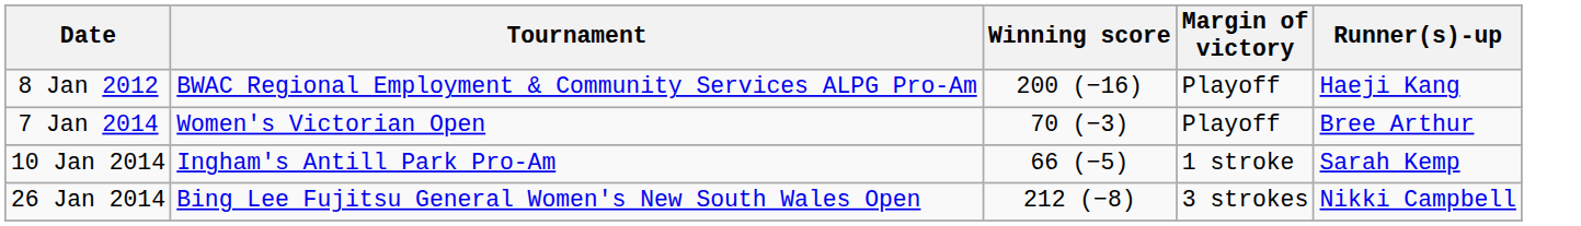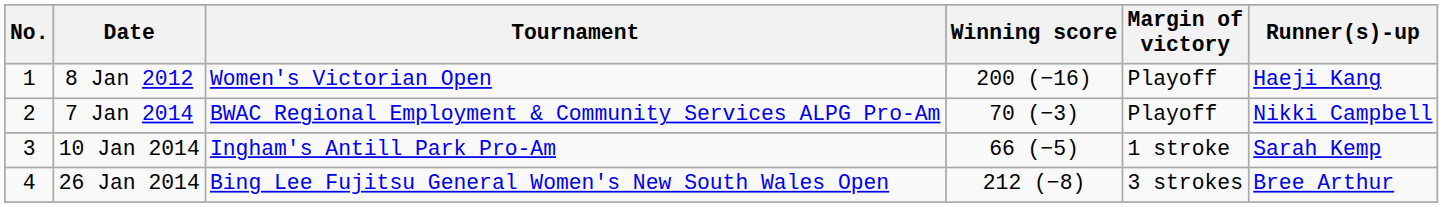+ column: No. | 1 | 2 | 3 | 4
8 Jan 2012 | Tournament: BWAC Regional Employment & Community Services ALPG Pro-Am -> Women's Victorian Open
7 Jan 2014 | Tournament: Women's Victorian Open -> BWAC Regional Employment & Community Services ALPG Pro-Am
7 Jan 2014 | Runner(s)-up: Bree Arthur -> Nikki Campbell
26 Jan 2014 | Runner(s)-up: Nikki Campbell -> Bree Arthur
